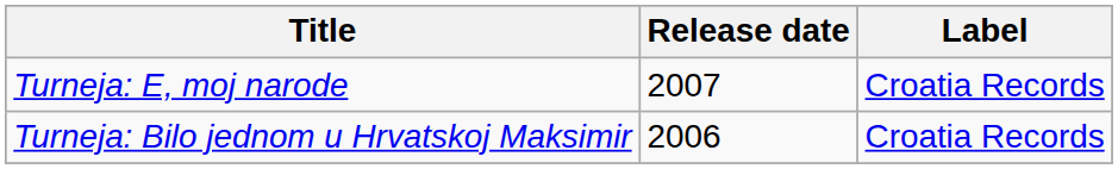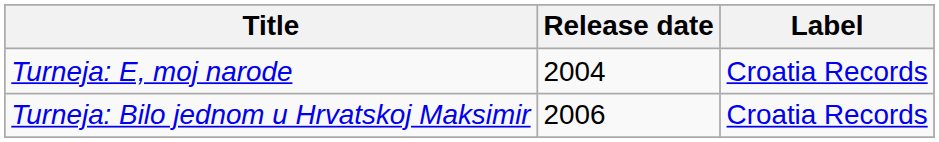Turneja: E, moj narode | Release date: 2007 -> 2004
